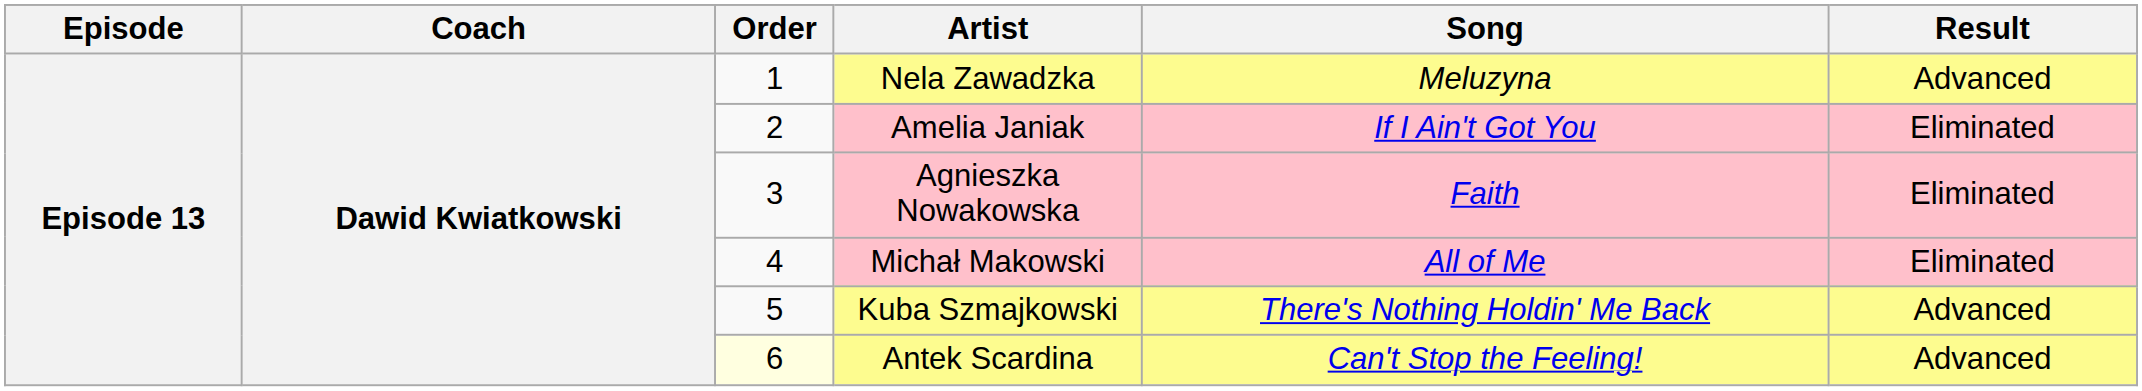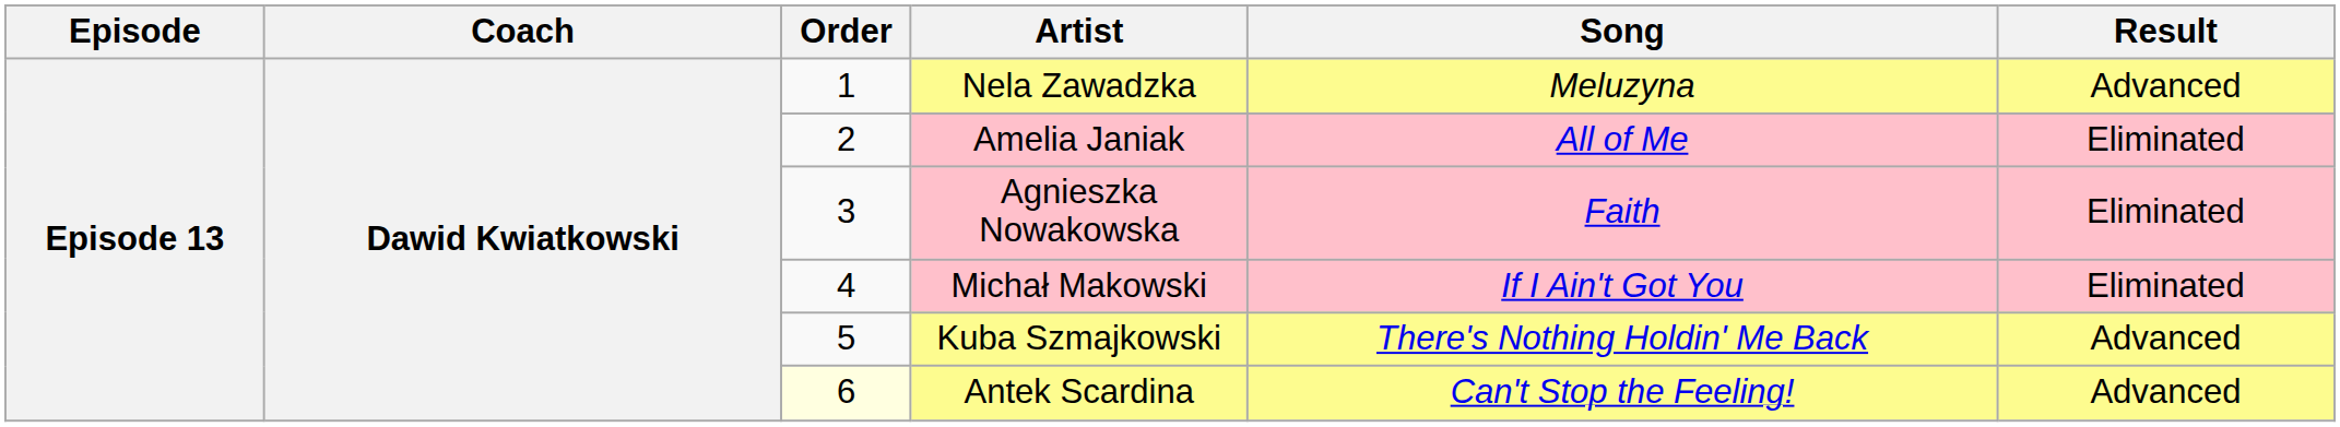Amelia Janiak | Song: If I Ain't Got You -> All of Me
Michał Makowski | Song: All of Me -> If I Ain't Got You
